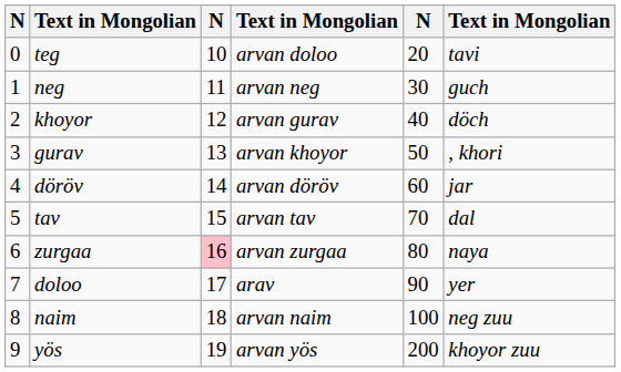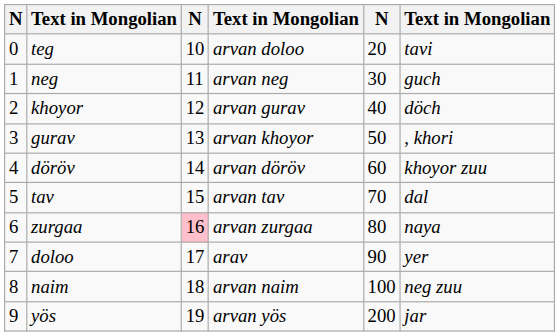döröv | column 6: jar -> khoyor zuu
yös | column 6: khoyor zuu -> jar
